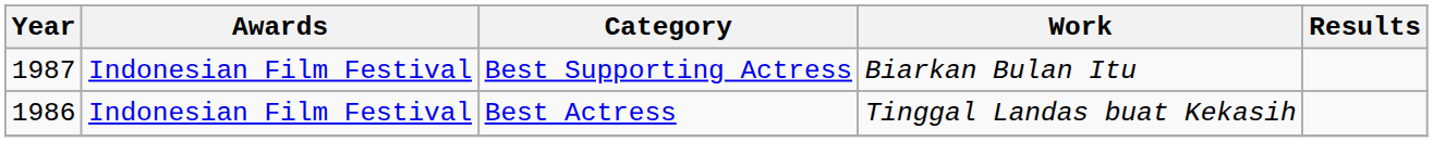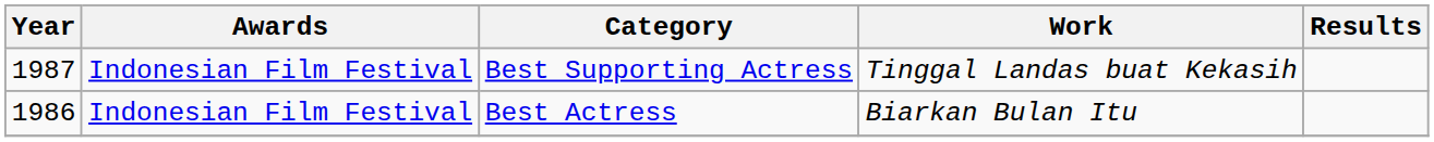Best Supporting Actress | Work: Biarkan Bulan Itu -> Tinggal Landas buat Kekasih
Best Actress | Work: Tinggal Landas buat Kekasih -> Biarkan Bulan Itu
